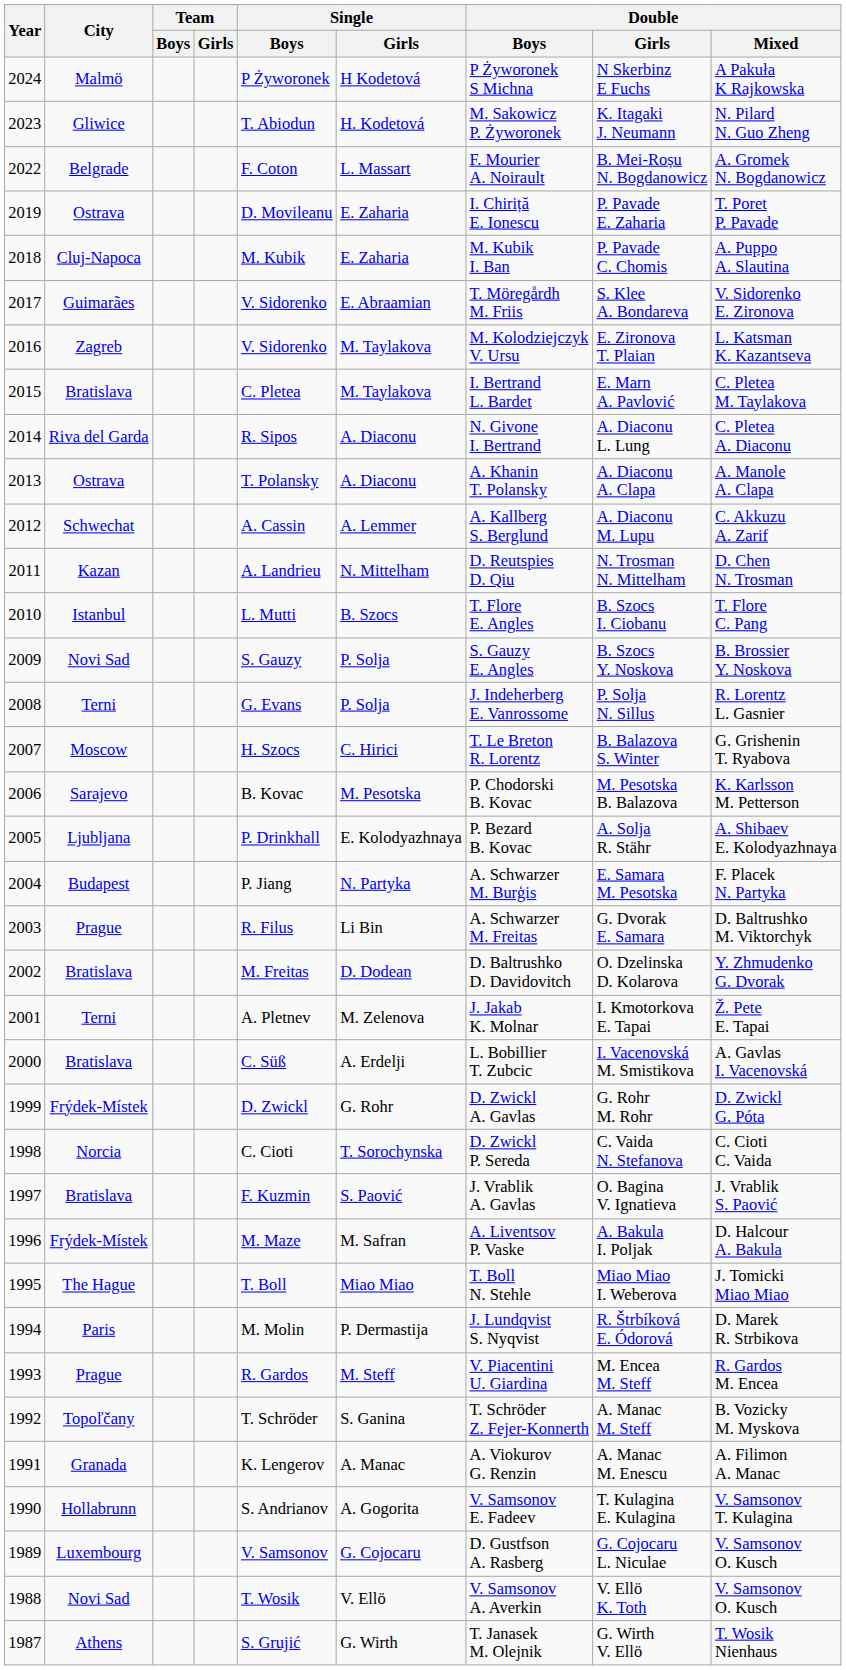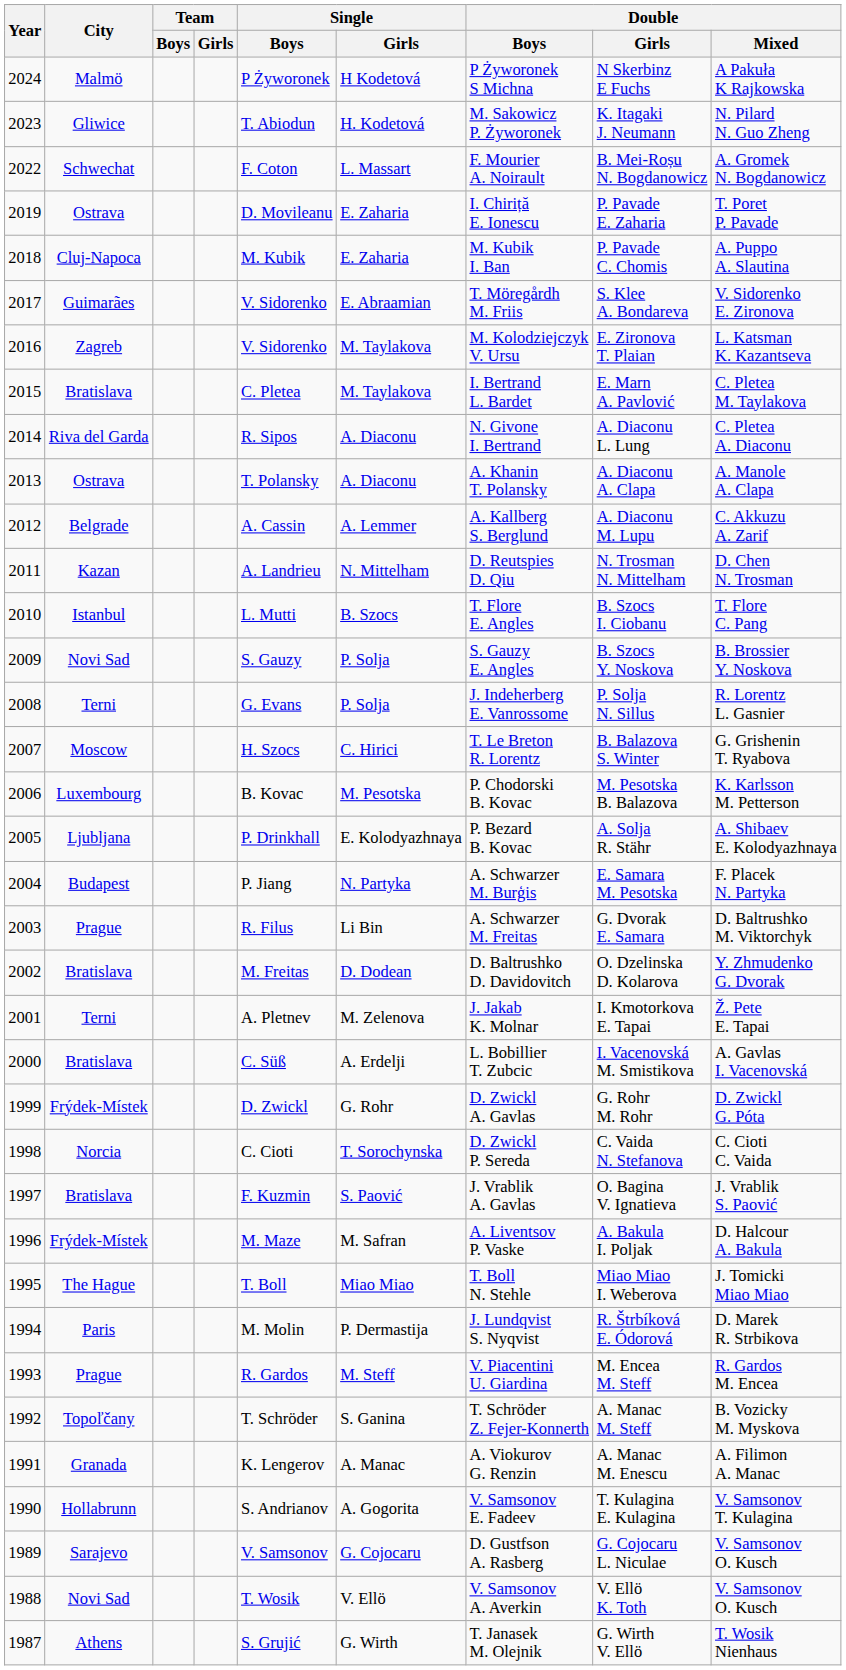2022 | City: Belgrade -> Schwechat
2012 | City: Schwechat -> Belgrade
2006 | City: Sarajevo -> Luxembourg
1989 | City: Luxembourg -> Sarajevo
